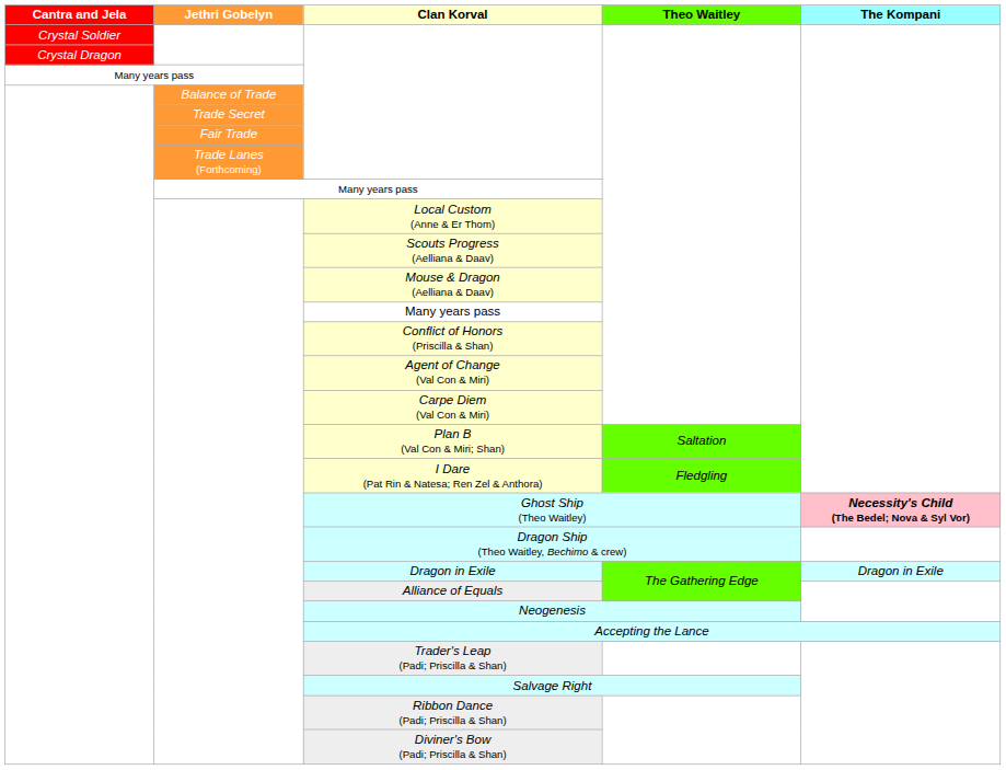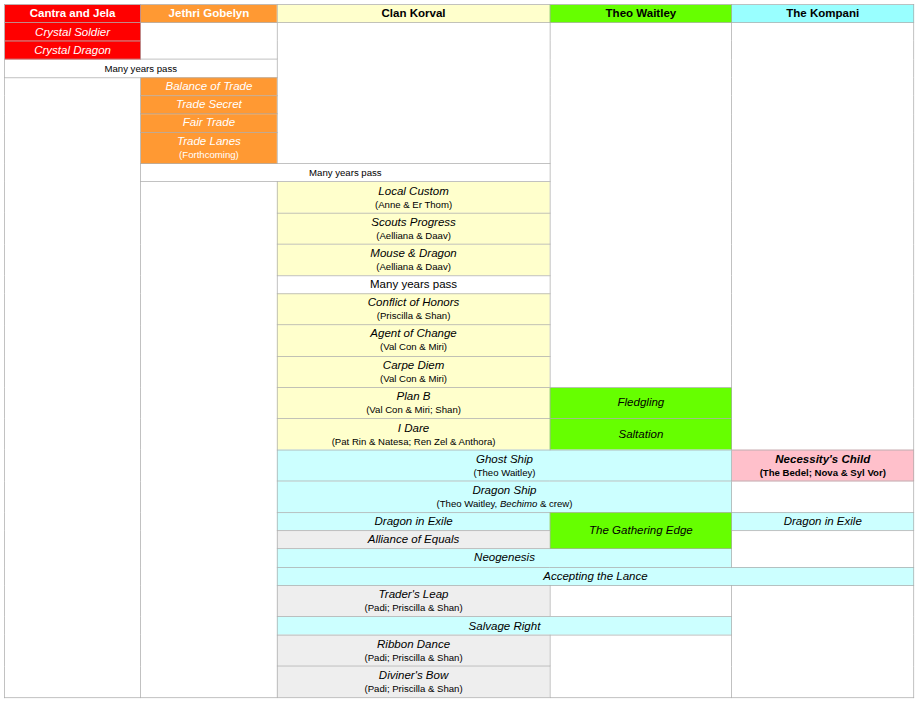Plan B (Val Con & Miri; Shan) | Theo Waitley: Saltation -> Fledgling
I Dare (Pat Rin & Natesa; Ren Zel & Anthora) | Theo Waitley: Fledgling -> Saltation
